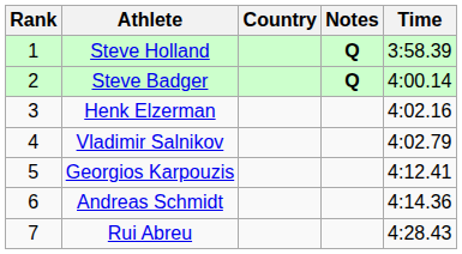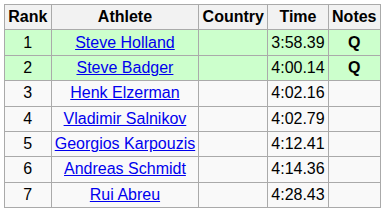columns swapped: Time <-> Notes
